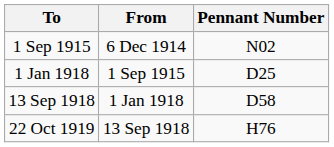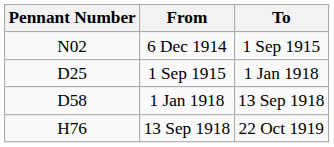columns swapped: Pennant Number <-> To
